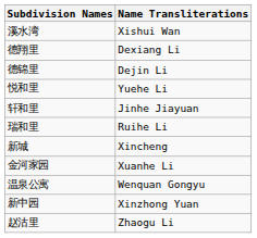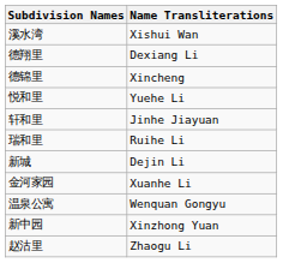德锦里 | Name Transliterations: Dejin Li -> Xincheng
新城 | Name Transliterations: Xincheng -> Dejin Li
